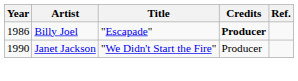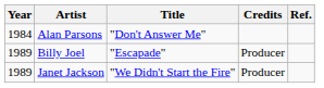+ row: 1984 | Alan Parsons | "Don't Answer Me"
Billy Joel | Year: 1986 -> 1989
Billy Joel | Credits: bold -> normal
Janet Jackson | Year: 1990 -> 1989
